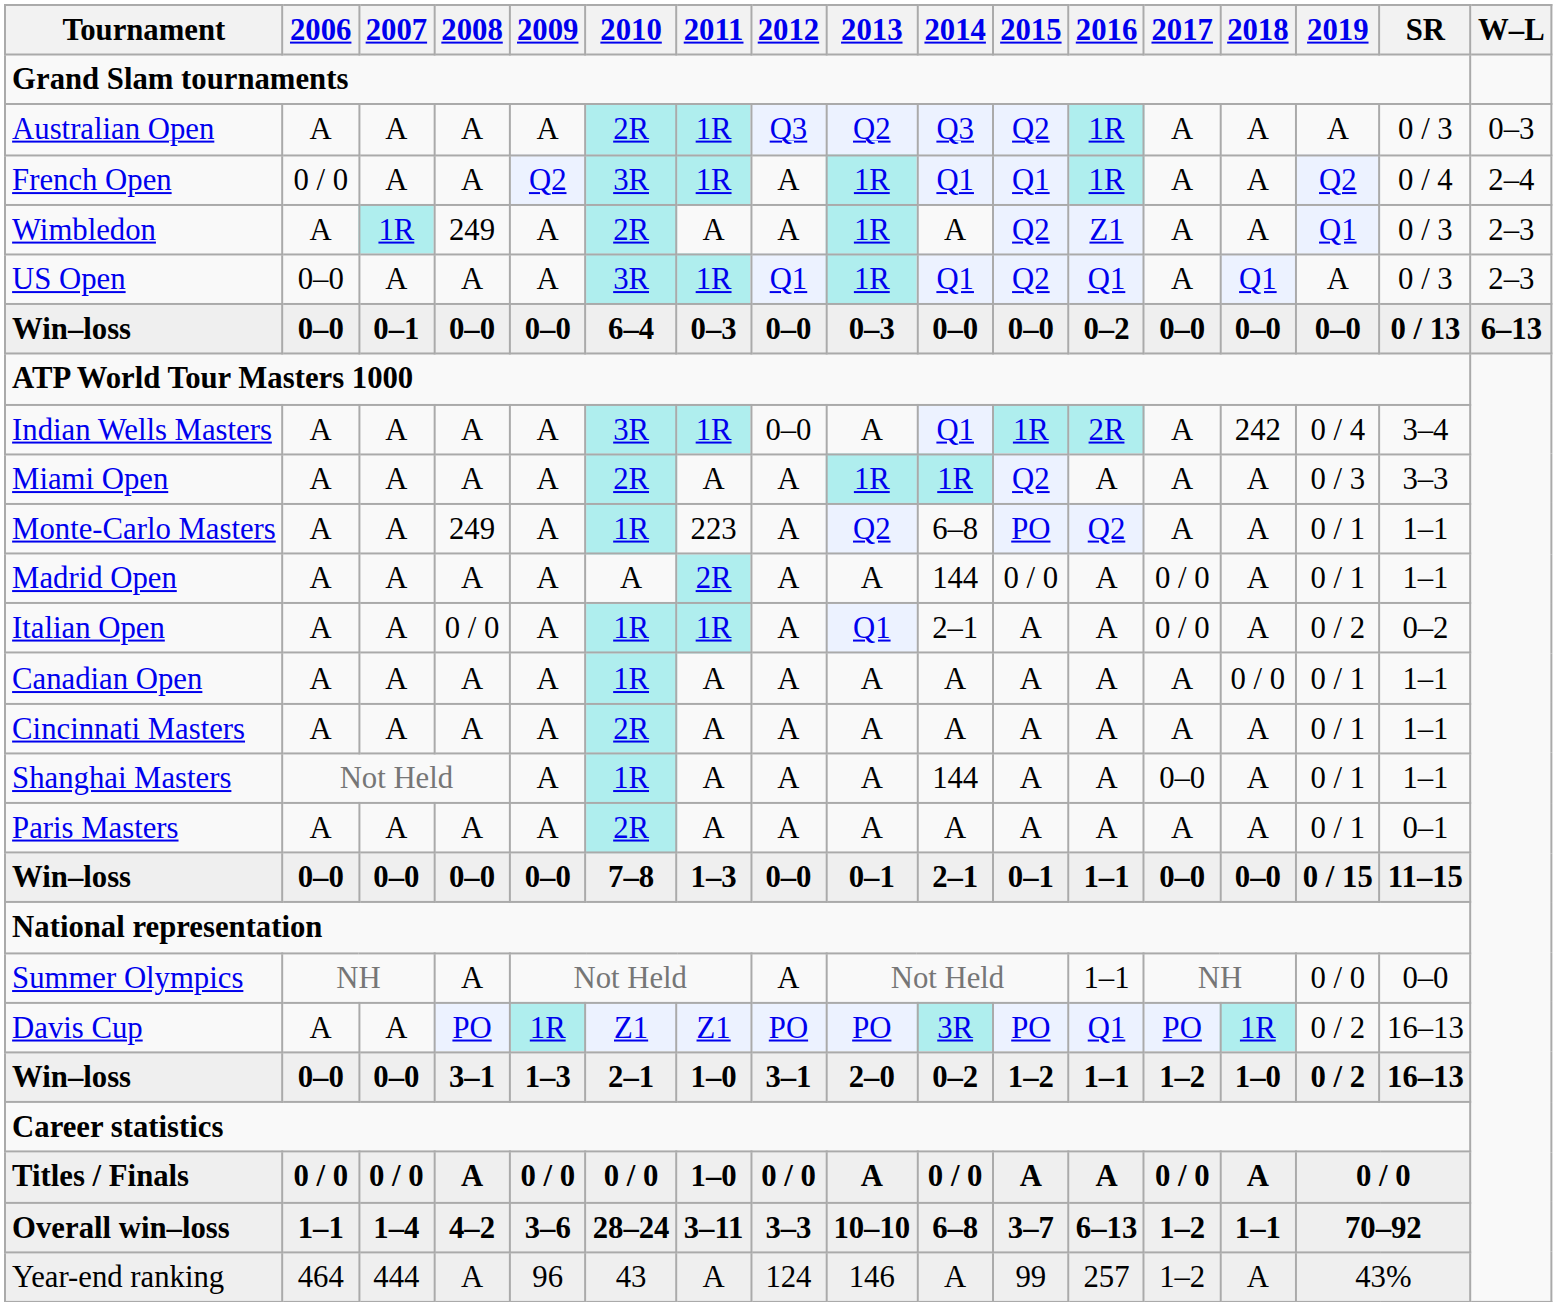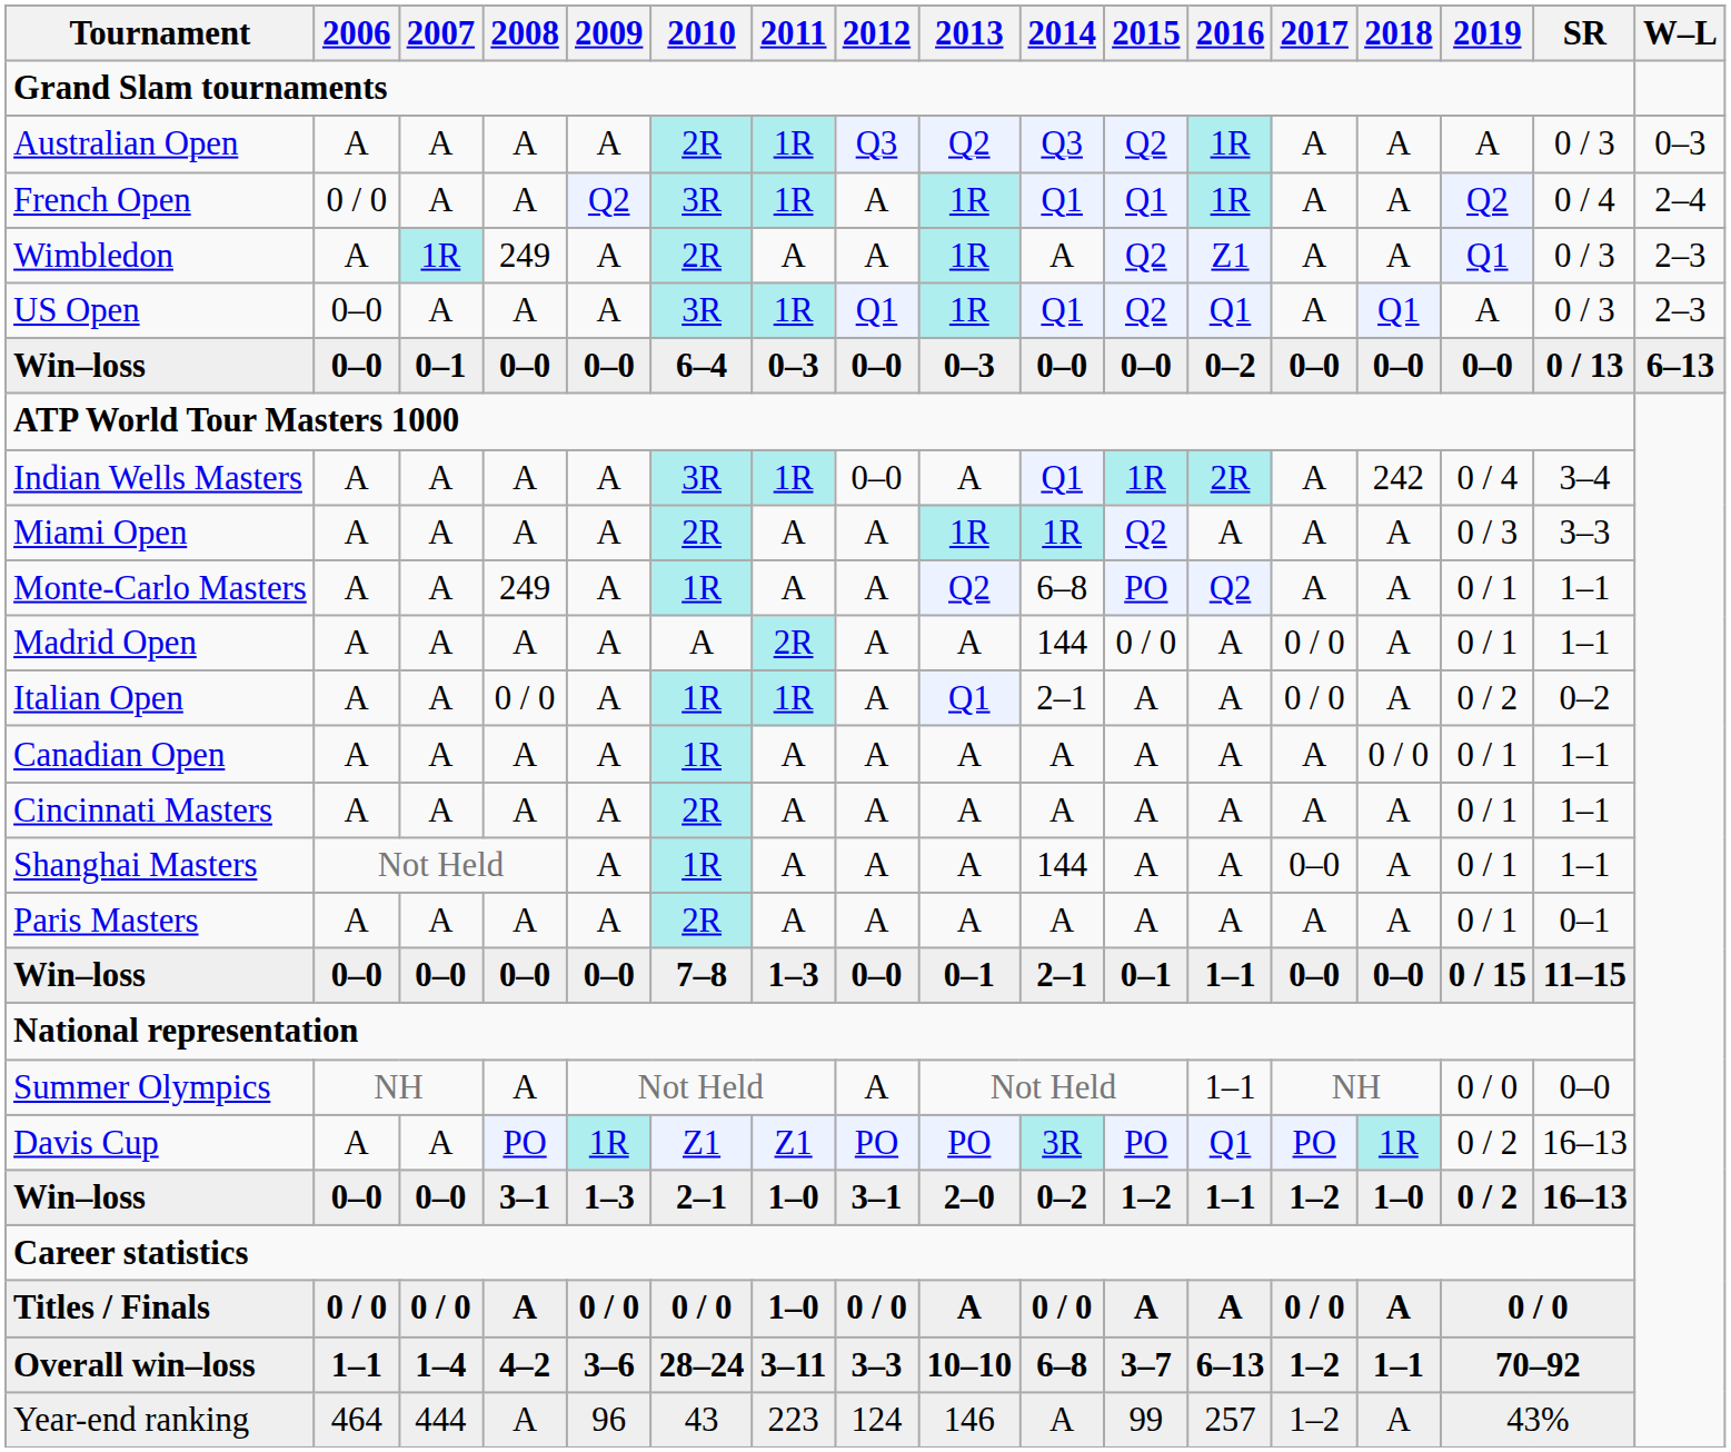Monte-Carlo Masters | 2011: 223 -> A
Year-end ranking | 2011: A -> 223
